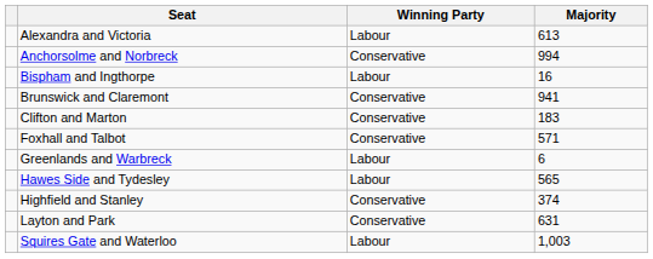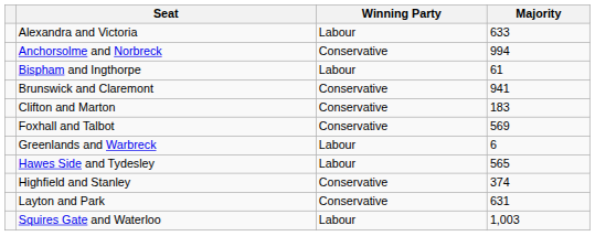Alexandra and Victoria | Majority: 613 -> 633
Bispham and Ingthorpe | Majority: 16 -> 61
Foxhall and Talbot | Majority: 571 -> 569
